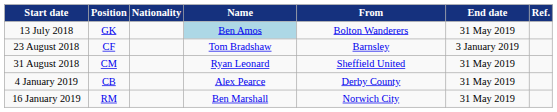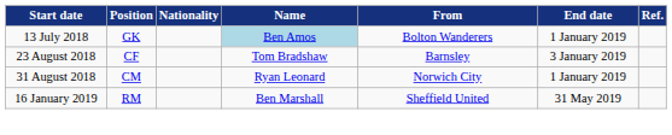13 July 2018 | End date: 31 May 2019 -> 1 January 2019
31 August 2018 | From: Sheffield United -> Norwich City
31 August 2018 | End date: 31 May 2019 -> 1 January 2019
- row: 4 January 2019 | CB | Alex Pearce | Derby County | 31 May 2019
16 January 2019 | From: Norwich City -> Sheffield United
